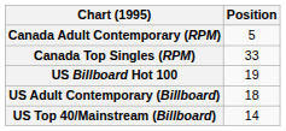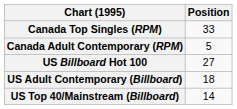rows swapped: Canada Top Singles (RPM) <-> Canada Adult Contemporary (RPM)
US Billboard Hot 100 | Position: 19 -> 27
